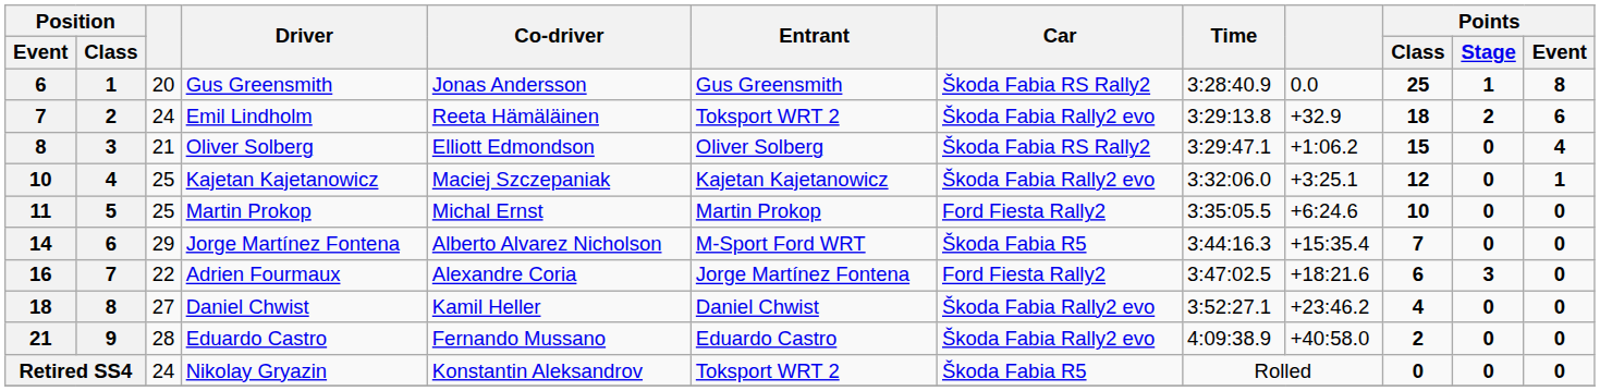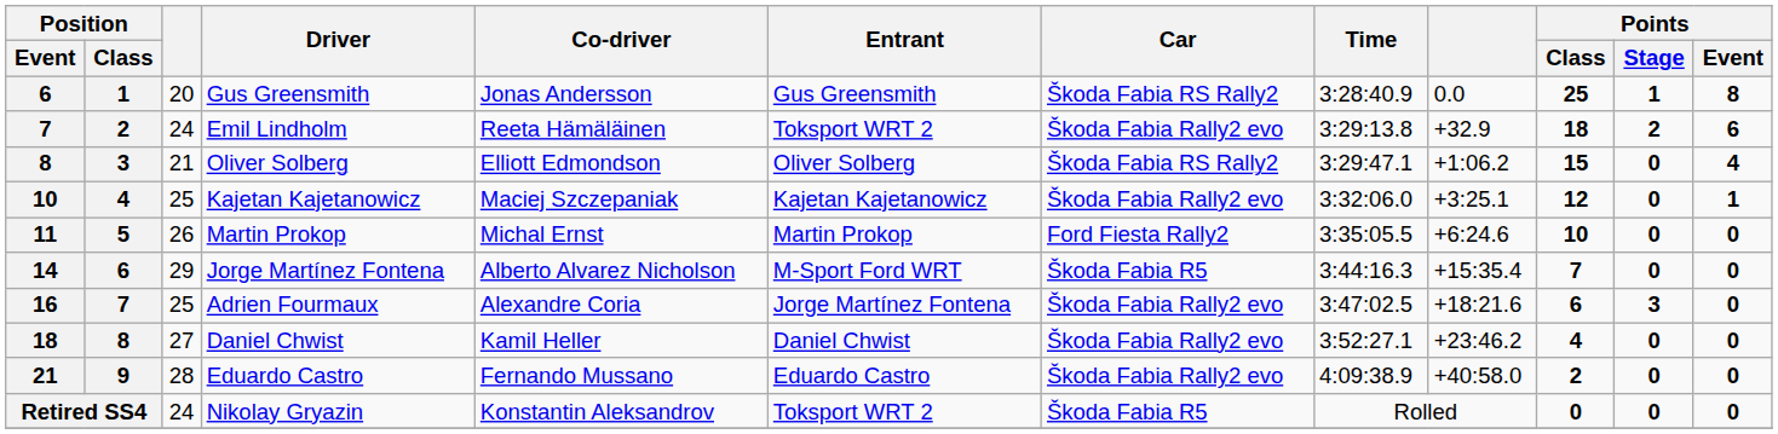11 | column 3: 25 -> 26
16 | column 3: 22 -> 25
16 | Car: Ford Fiesta Rally2 -> Škoda Fabia Rally2 evo
